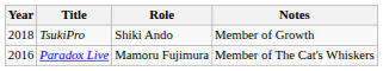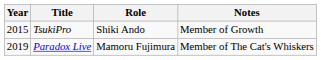TsukiPro | Year: 2018 -> 2015
Paradox Live | Year: 2016 -> 2019
